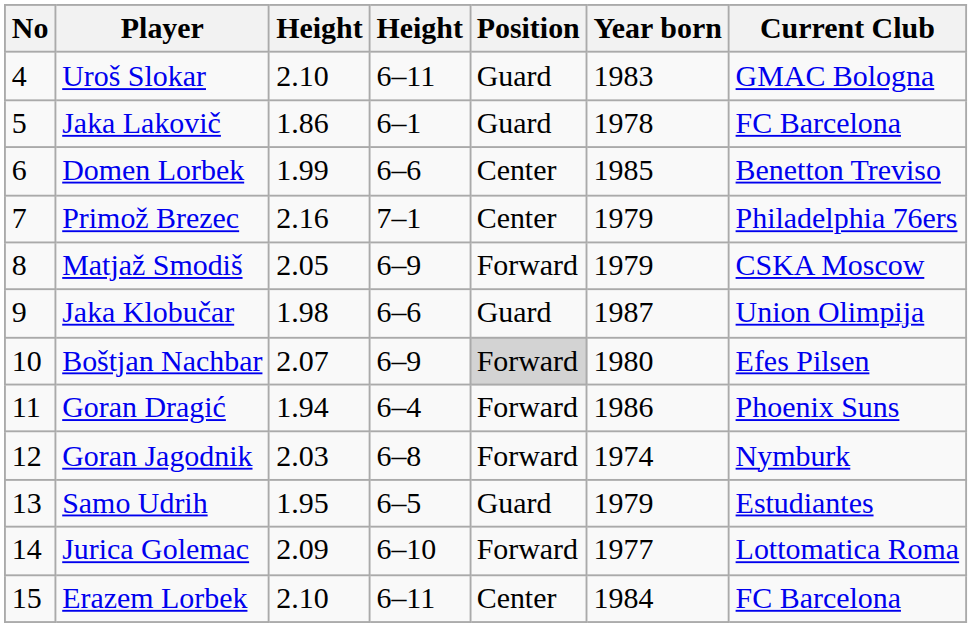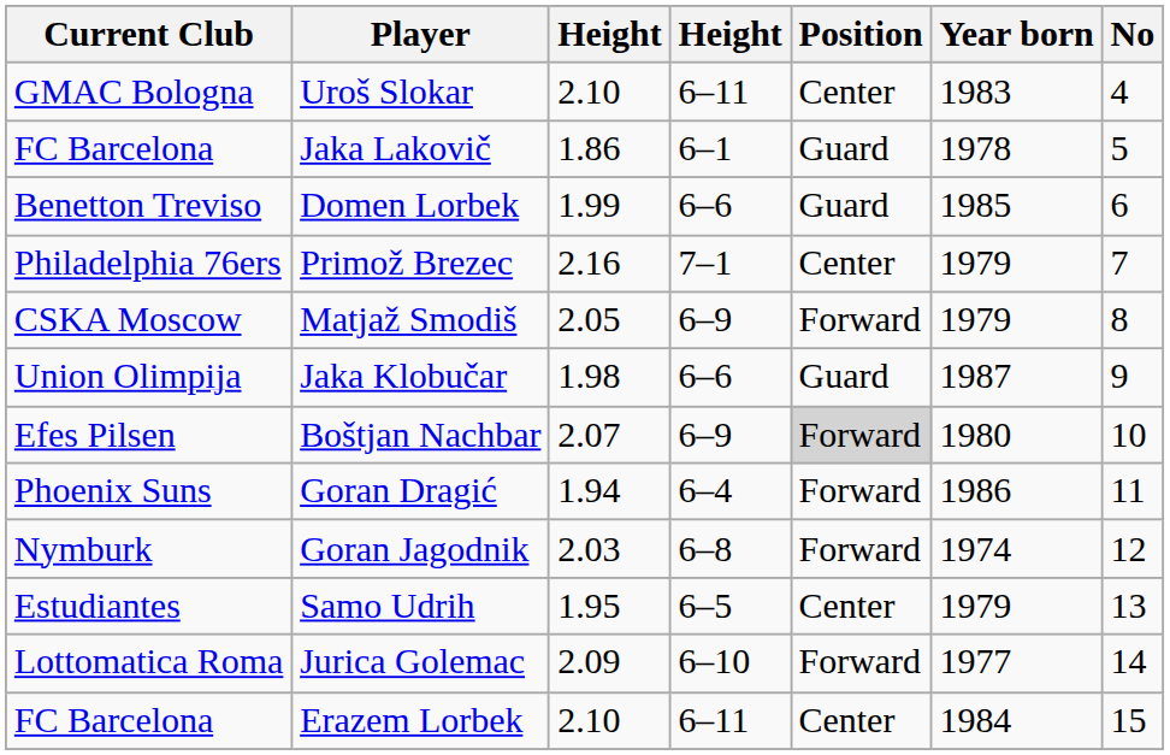columns swapped: No <-> Current Club
Uroš Slokar | Position: Guard -> Center
Domen Lorbek | Position: Center -> Guard
Samo Udrih | Position: Guard -> Center
